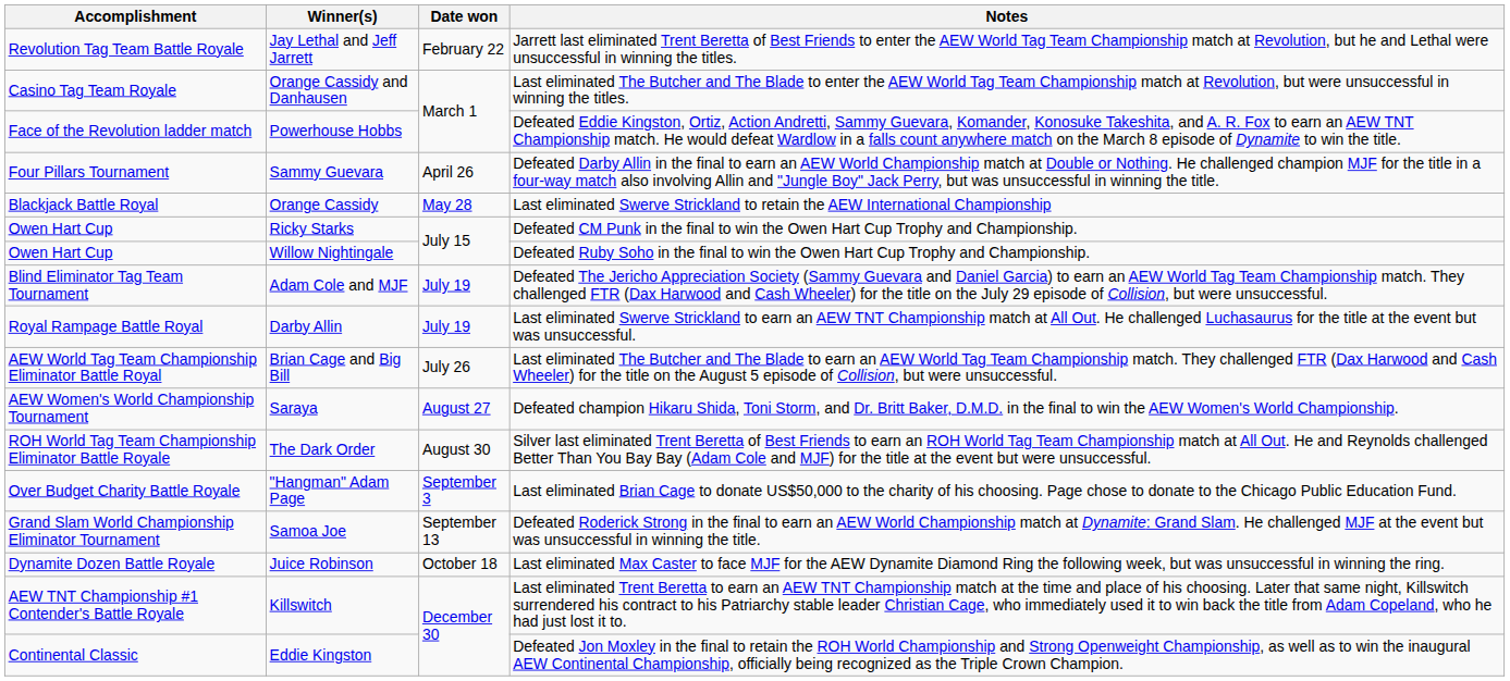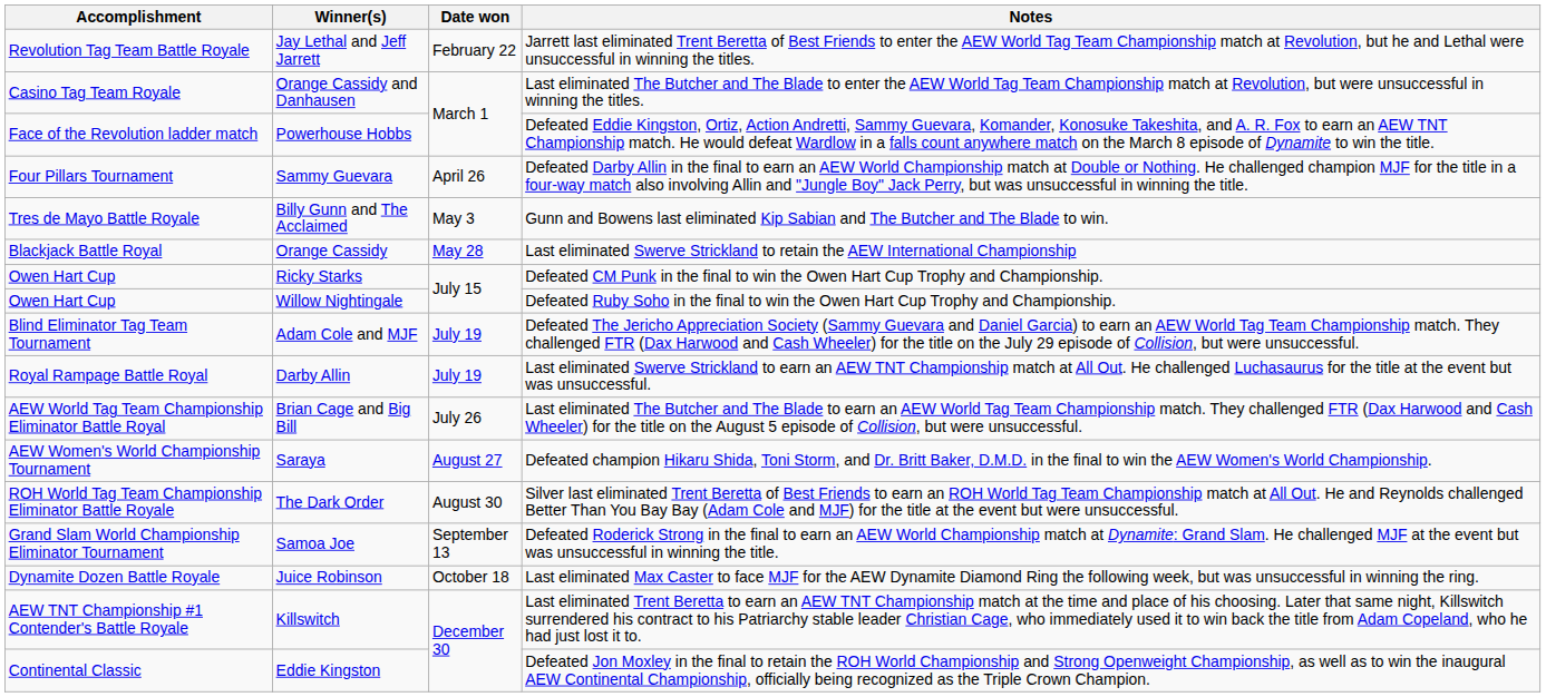+ row: Tres de Mayo Battle Royale | Billy Gunn and The Acclaimed | May 3 | Gunn and Bowens last eliminated Kip Sabian and The Butcher and The Blade to win.
- row: Over Budget Charity Battle Royale | "Hangman" Adam Page | September 3 | Last eliminated Brian Cage to donate US$50,000 to the charity of his choosing. Page chose to donate to the Chicago Public Education Fund.
